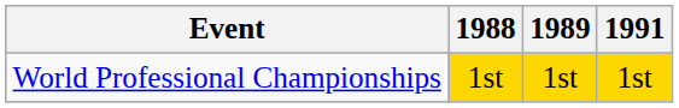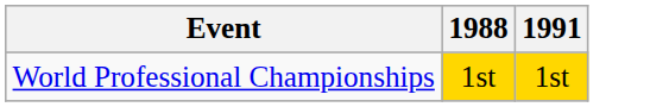- column: 1989 | 1st
